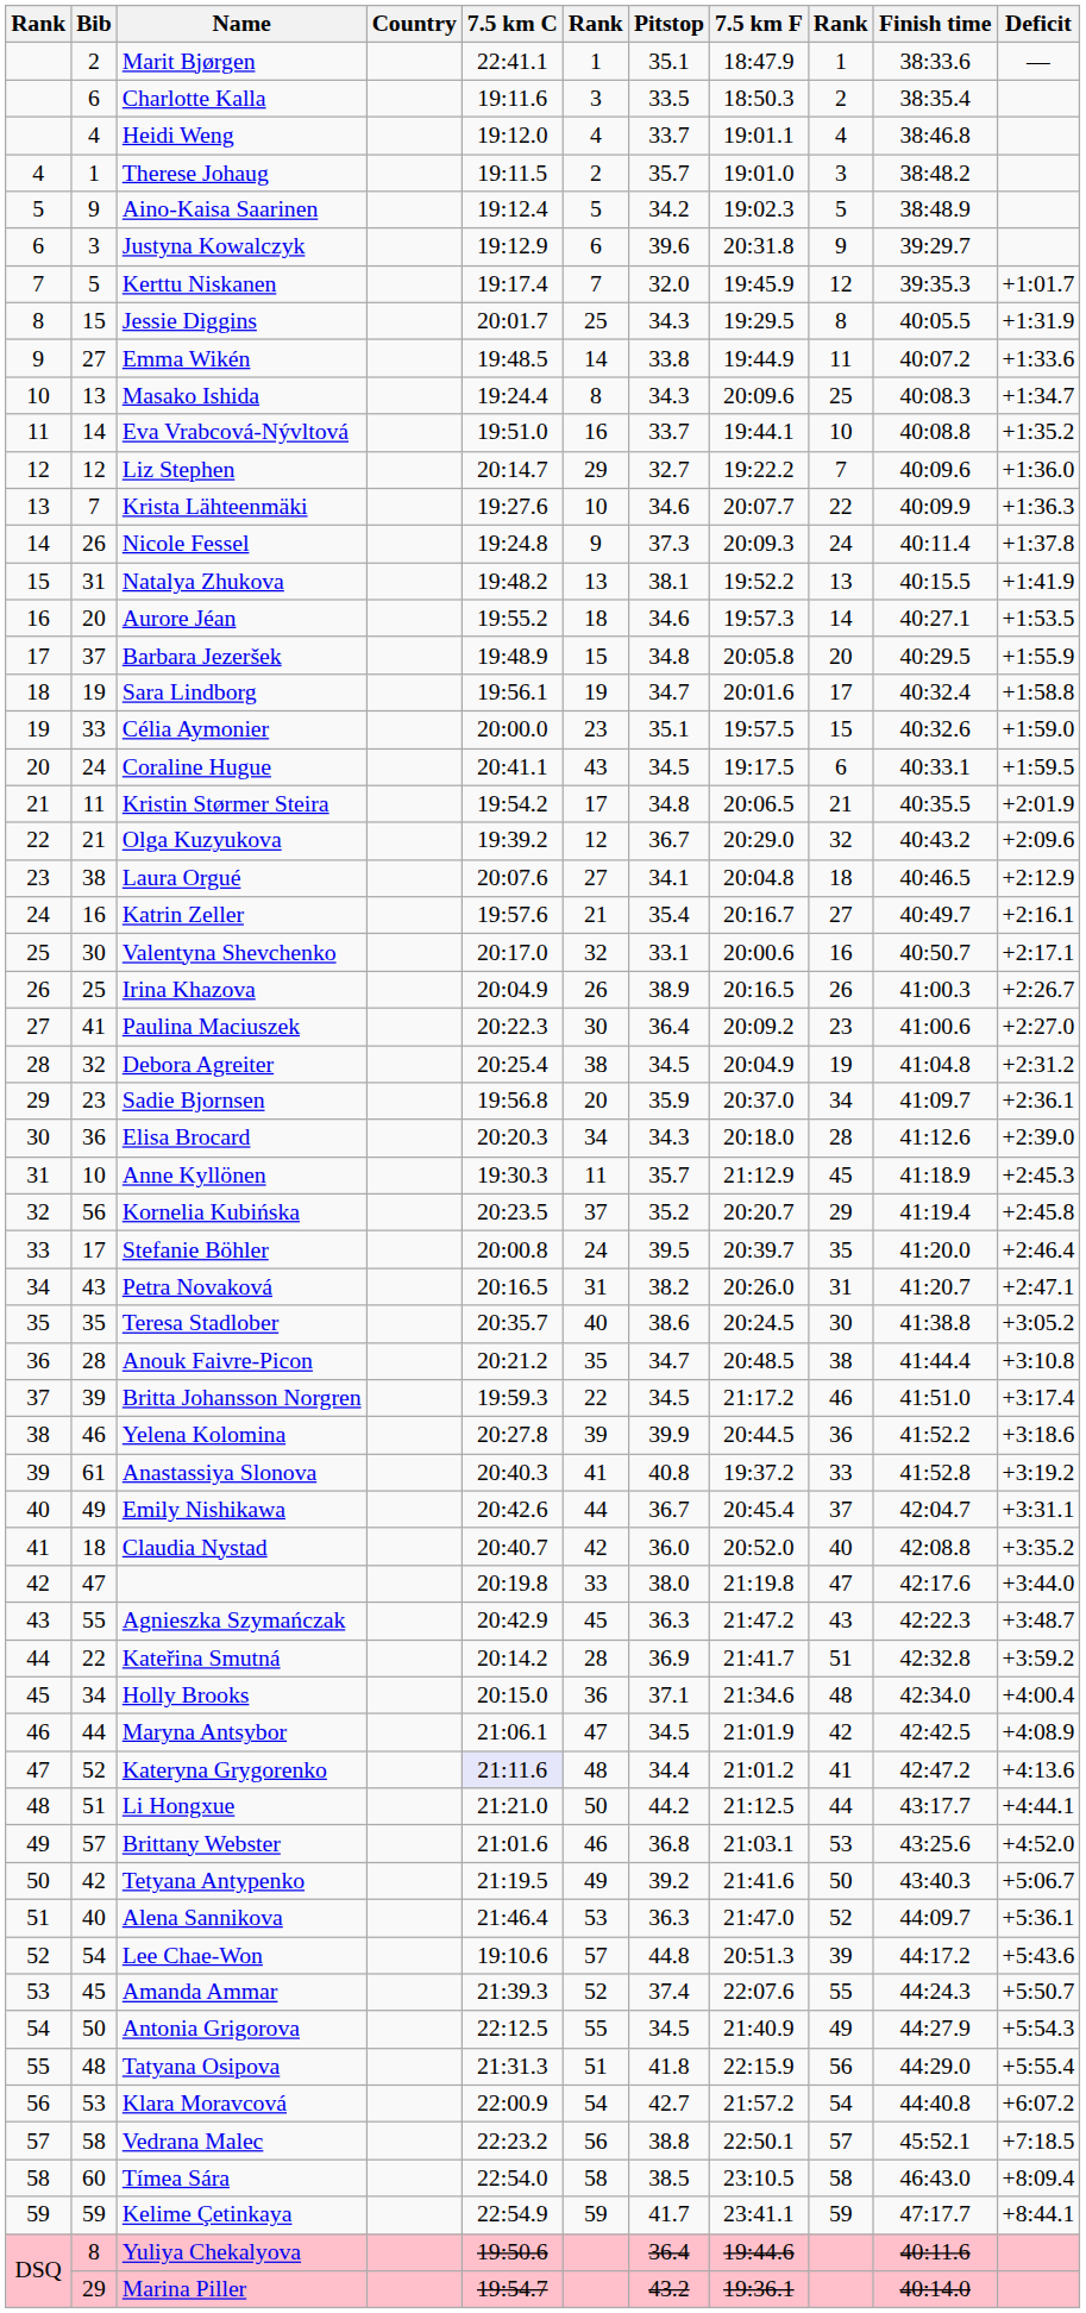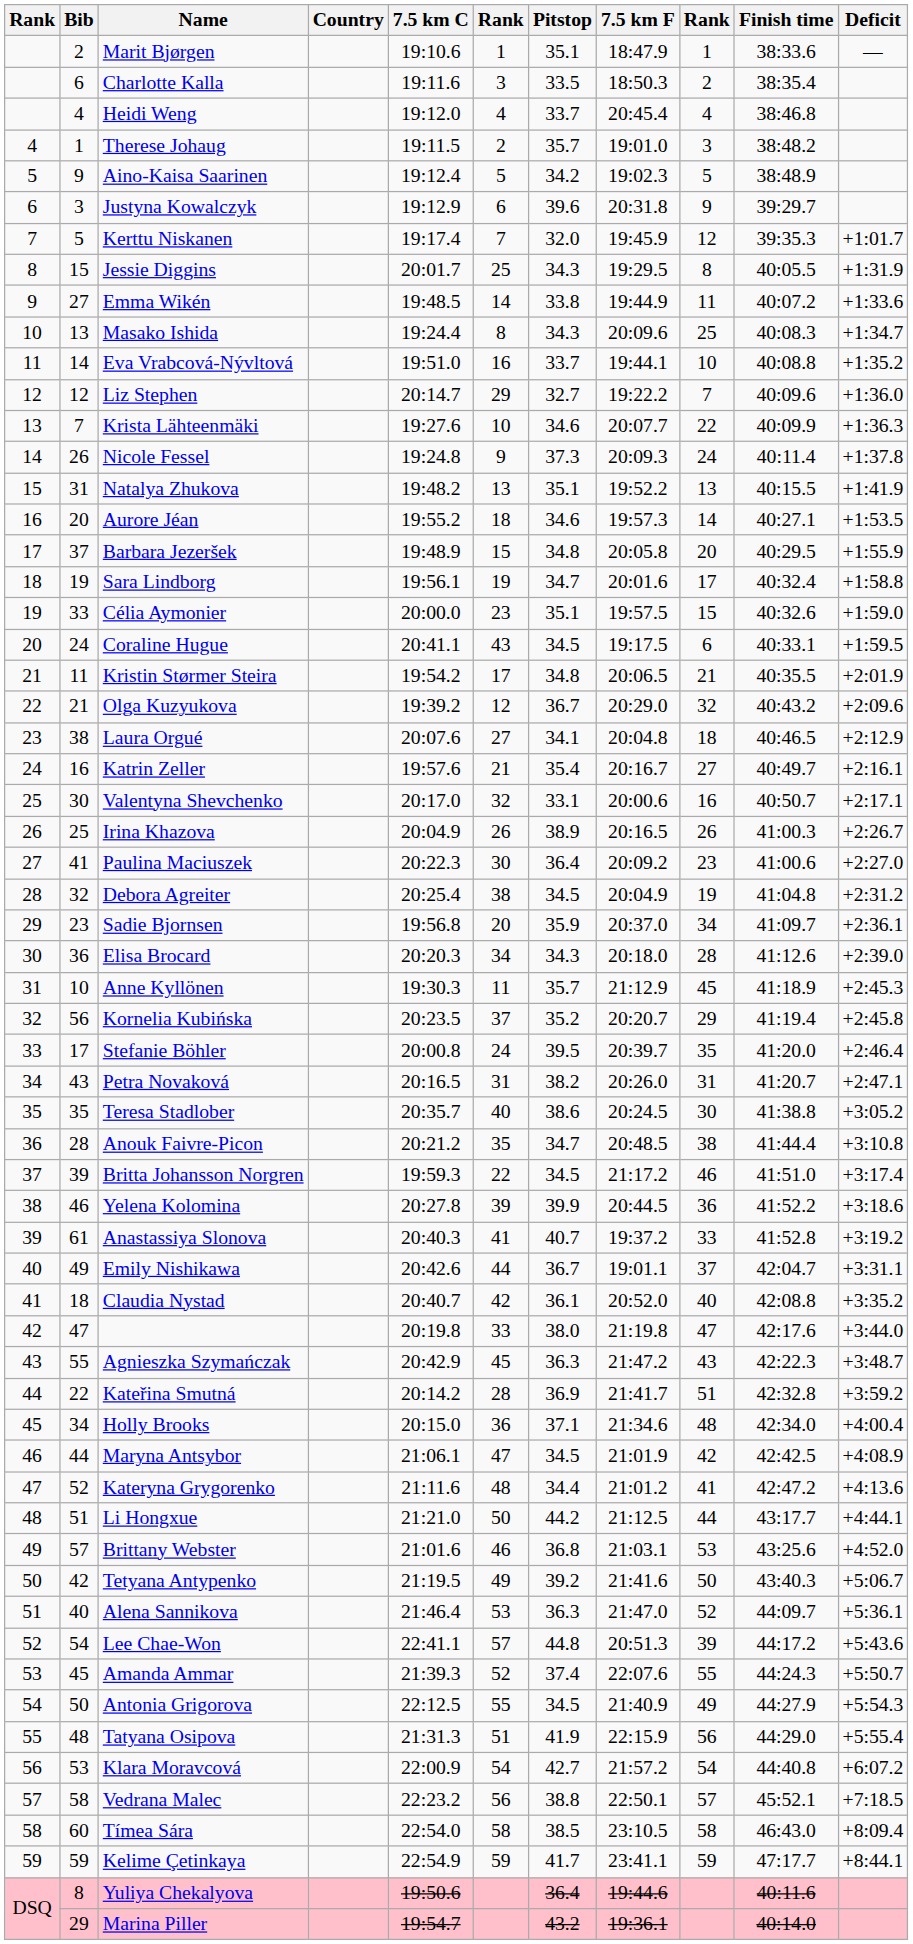Marit Bjørgen | 7.5 km C: 22:41.1 -> 19:10.6
Heidi Weng | 7.5 km F: 19:01.1 -> 20:45.4
Natalya Zhukova | Pitstop: 38.1 -> 35.1
Anastassiya Slonova | Pitstop: 40.8 -> 40.7
Emily Nishikawa | 7.5 km F: 20:45.4 -> 19:01.1
Claudia Nystad | Pitstop: 36.0 -> 36.1
Kateryna Grygorenko | 7.5 km C: lavender background -> no background
Lee Chae-Won | 7.5 km C: 19:10.6 -> 22:41.1
Tatyana Osipova | Pitstop: 41.8 -> 41.9
